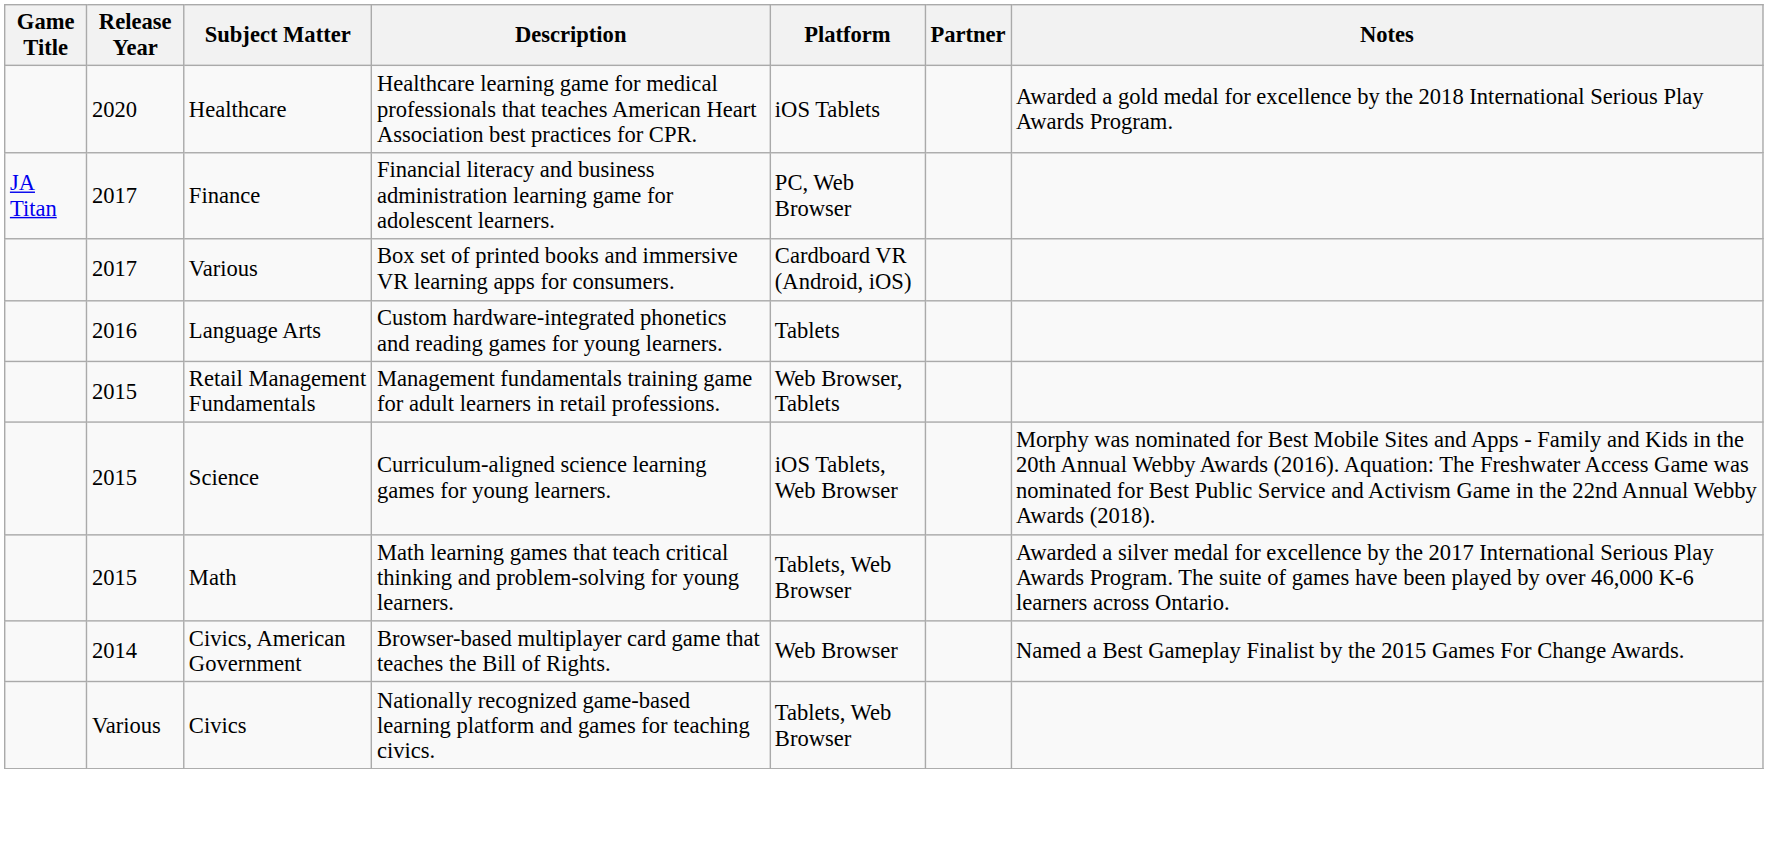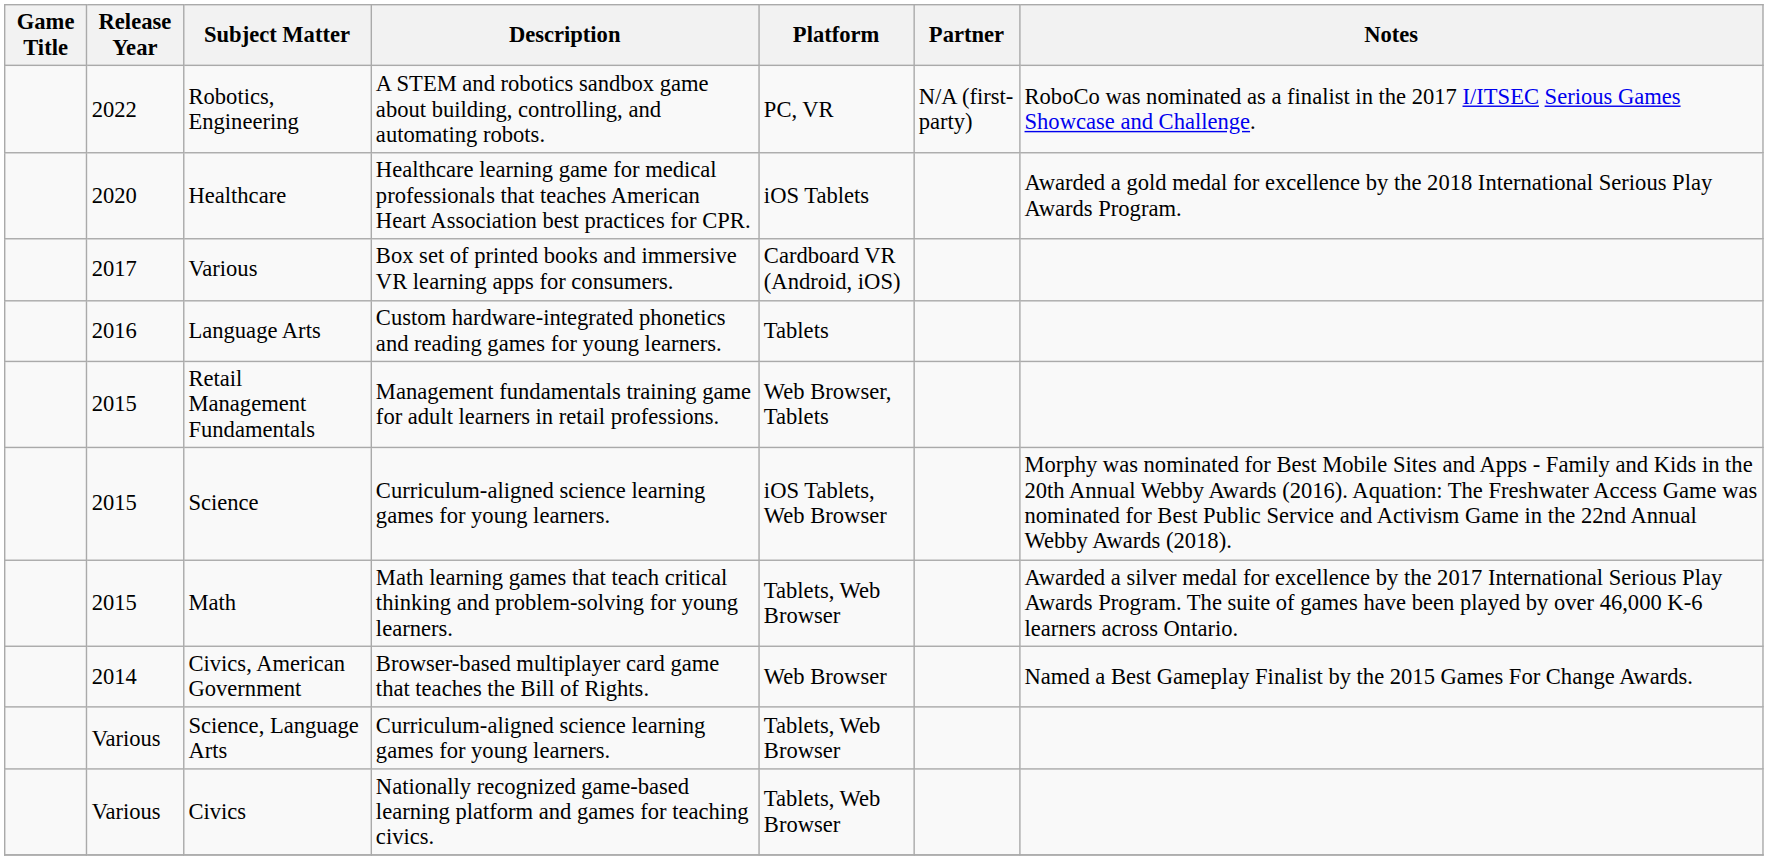+ row: 2022 | Robotics, Engineering | A STEM and robotics sandbox game about building, controlling, and automating robots. | PC, VR | N/A (first-party) | RoboCo was nominated as a finalist in the 2017 I/ITSEC Serious Games Showcase and Challenge.
- row: JA Titan | 2017 | Finance | Financial literacy and business administration learning game for adolescent learners. | PC, Web Browser
+ row: Various | Science, Language Arts | Curriculum-aligned science learning games for young learners. | Tablets, Web Browser
